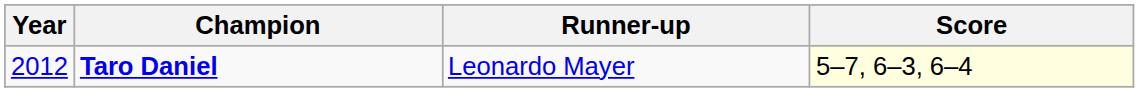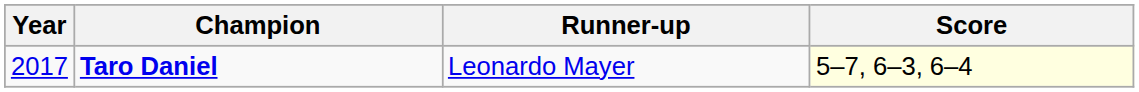Taro Daniel | Year: 2012 -> 2017
